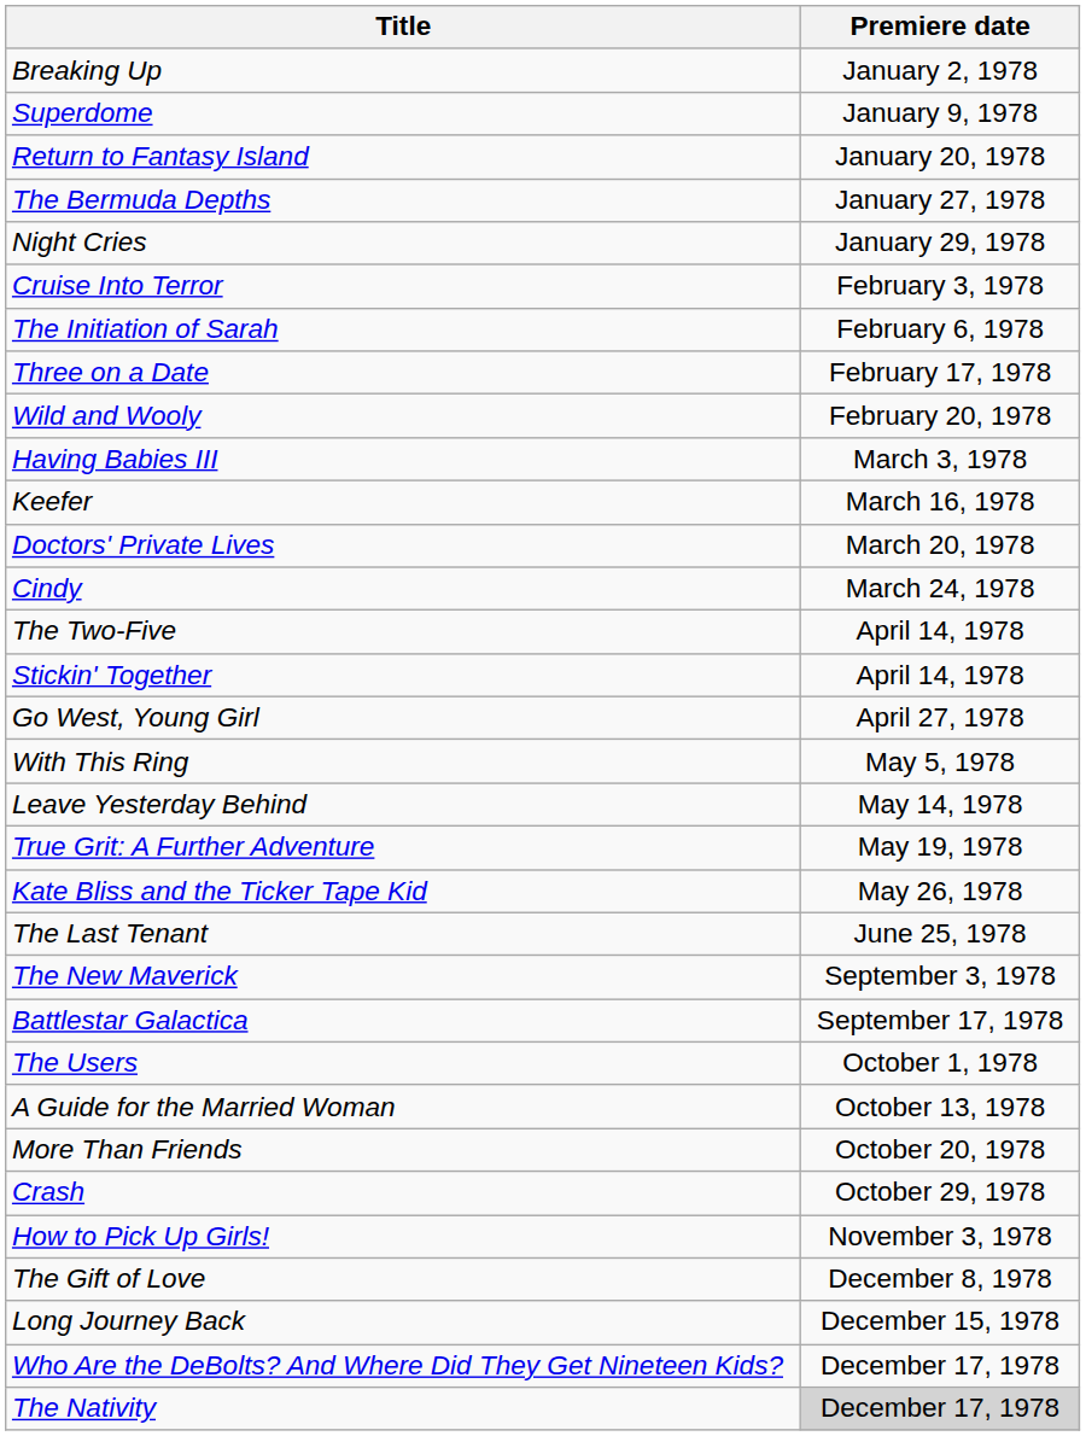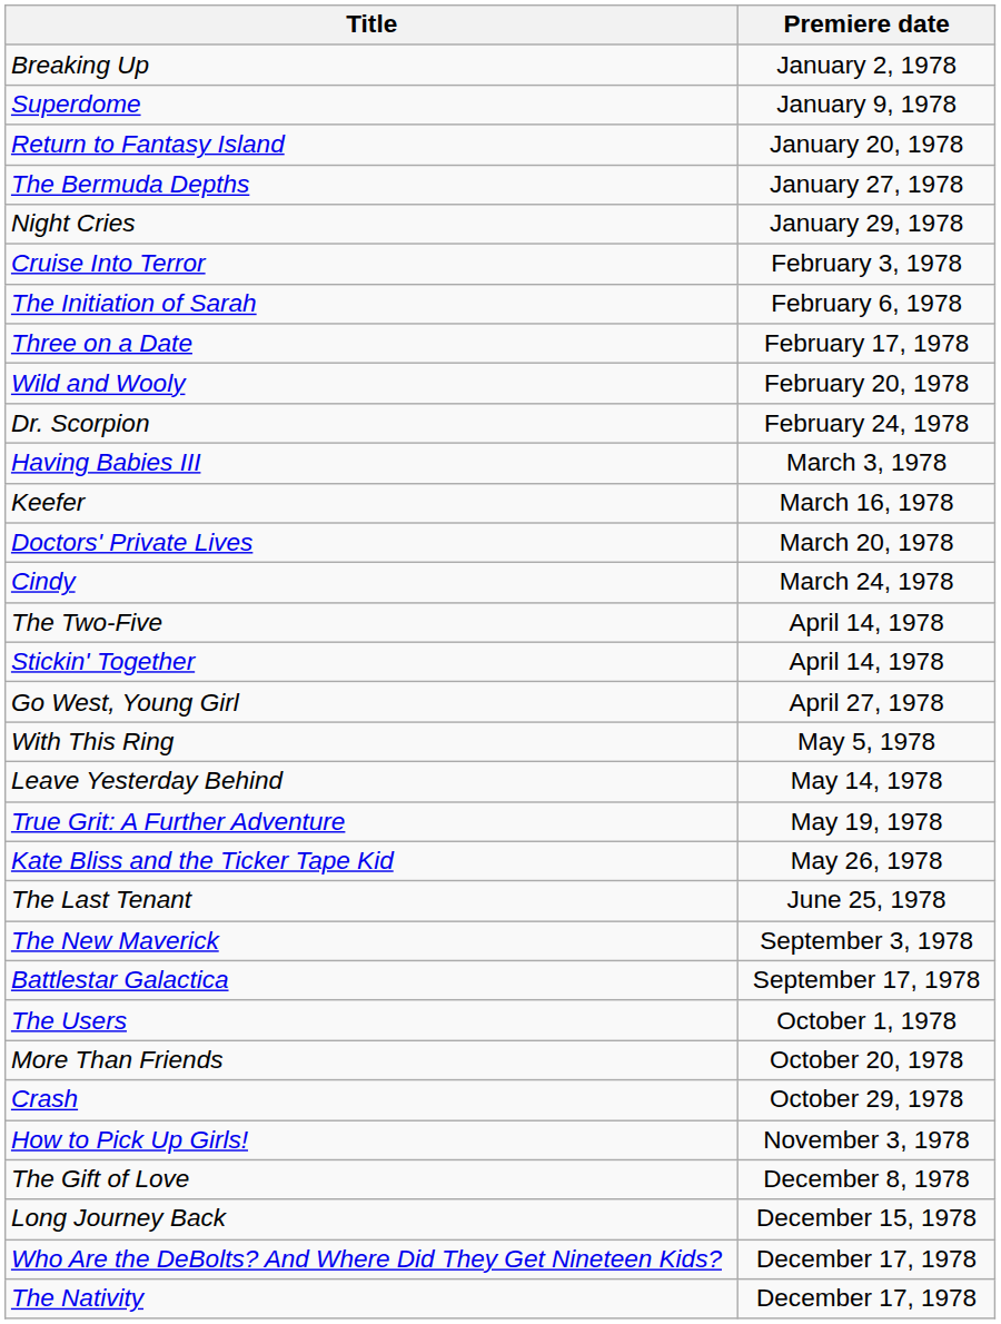+ row: Dr. Scorpion | February 24, 1978
- row: A Guide for the Married Woman | October 13, 1978
The Nativity | Premiere date: lightgrey background -> no background
